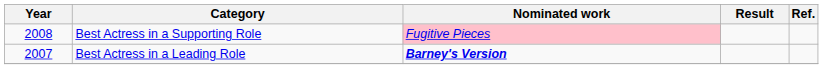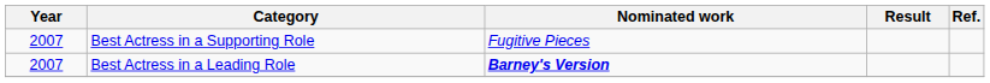Best Actress in a Supporting Role | Year: 2008 -> 2007
Best Actress in a Supporting Role | Nominated work: pink background -> no background
